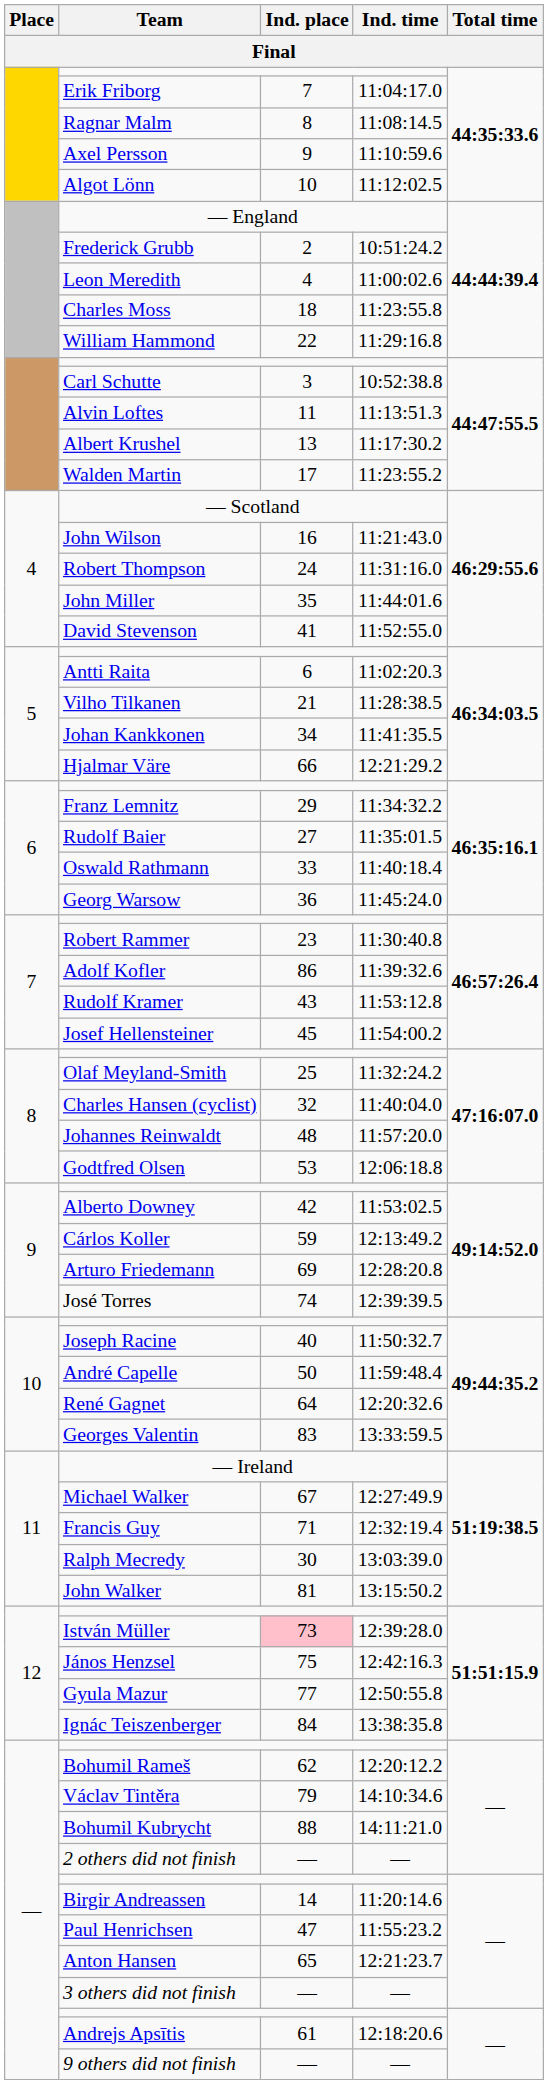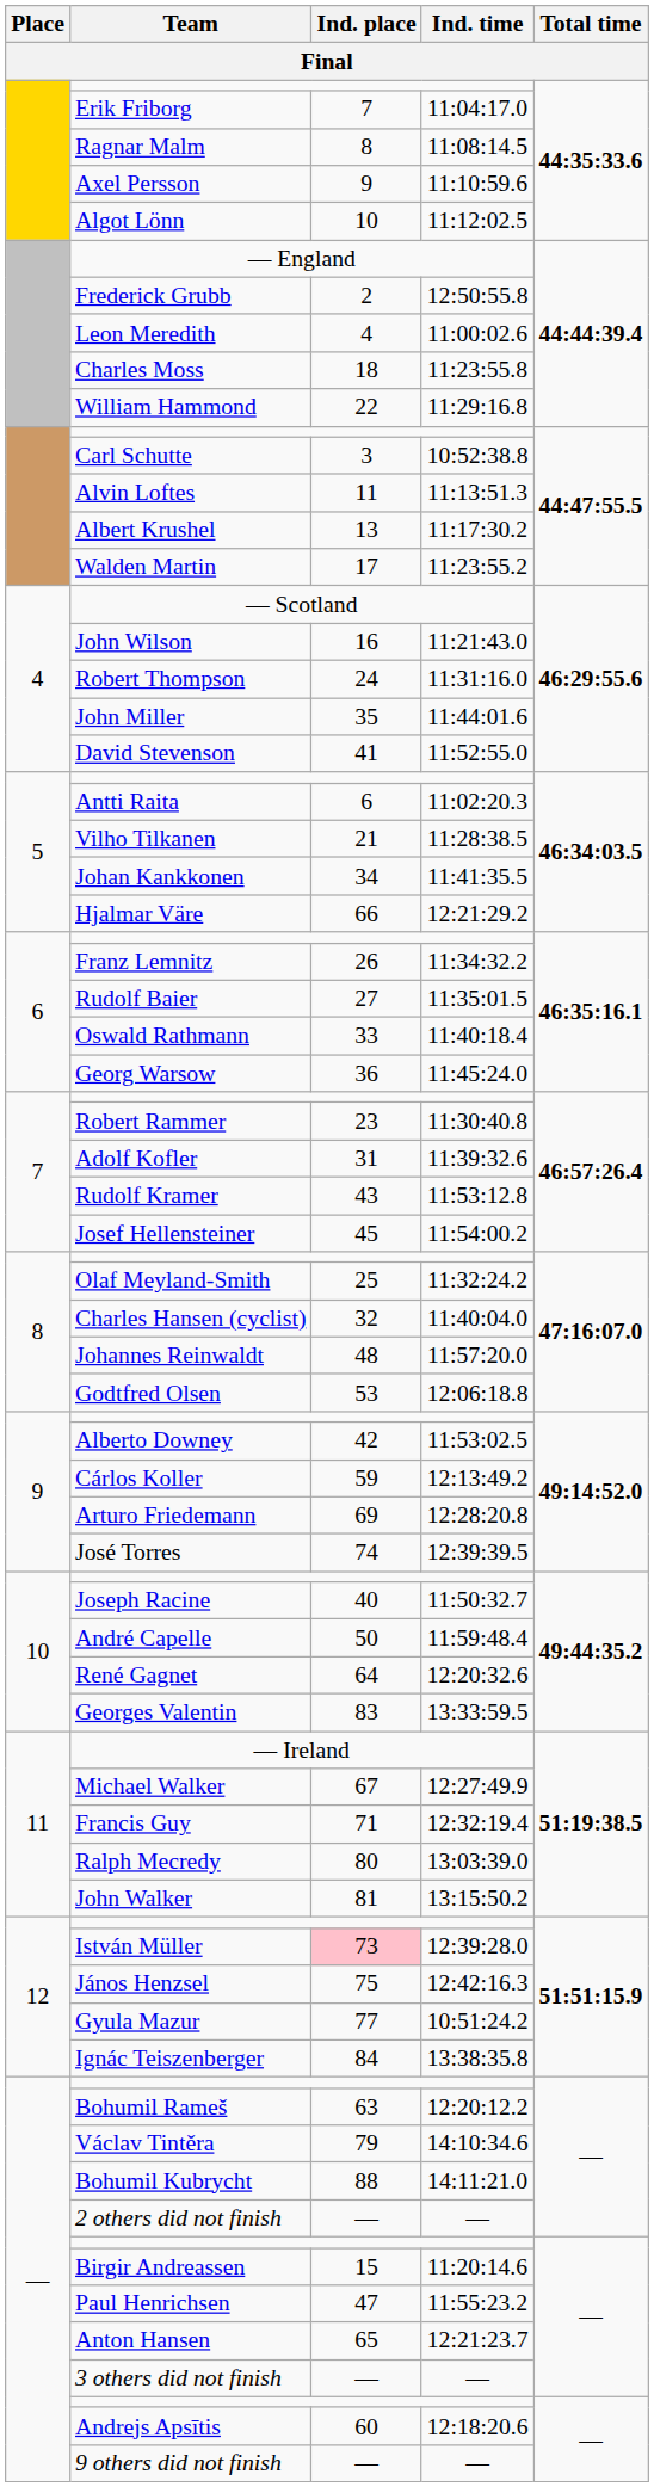Frederick Grubb | Ind. time: 10:51:24.2 -> 12:50:55.8
Franz Lemnitz | Ind. place: 29 -> 26
Adolf Kofler | Ind. place: 86 -> 31
Ralph Mecredy | Ind. place: 30 -> 80
Gyula Mazur | Ind. time: 12:50:55.8 -> 10:51:24.2
Bohumil Rameš | Ind. place: 62 -> 63
Birgir Andreassen | Ind. place: 14 -> 15
Andrejs Apsītis | Ind. place: 61 -> 60
